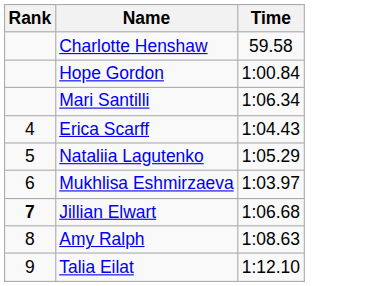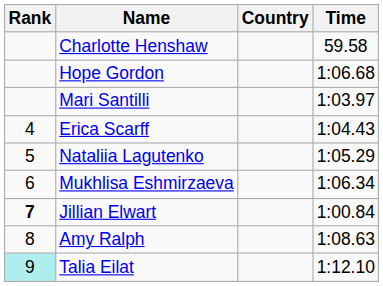+ column: Country
Hope Gordon | Time: 1:00.84 -> 1:06.68
Mari Santilli | Time: 1:06.34 -> 1:03.97
Mukhlisa Eshmirzaeva | Time: 1:03.97 -> 1:06.34
Jillian Elwart | Time: 1:06.68 -> 1:00.84
Talia Eilat | Rank: no background -> paleturquoise background
